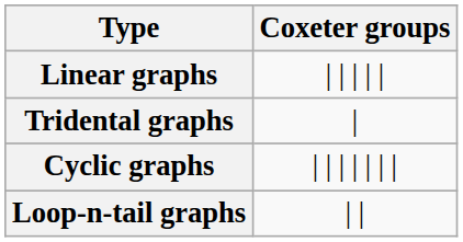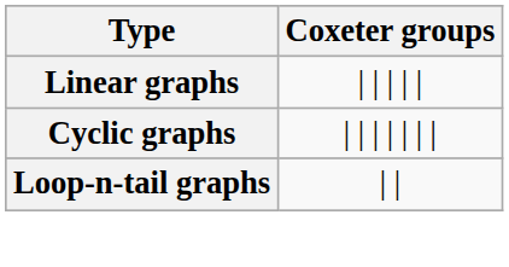- row: Tridental graphs | |
